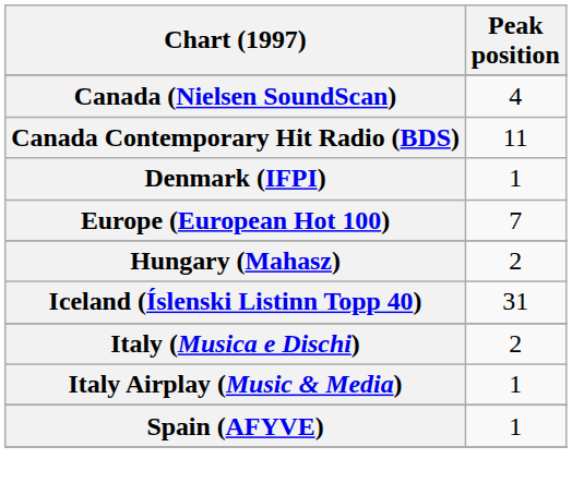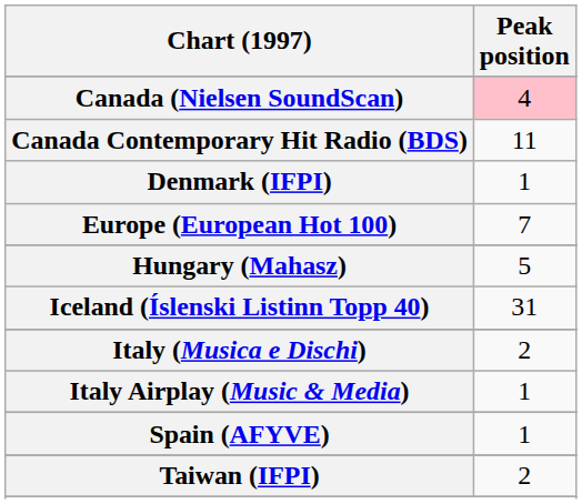Canada (Nielsen SoundScan) | Peak position: no background -> pink background
Hungary (Mahasz) | Peak position: 2 -> 5
+ row: Taiwan (IFPI) | 2
